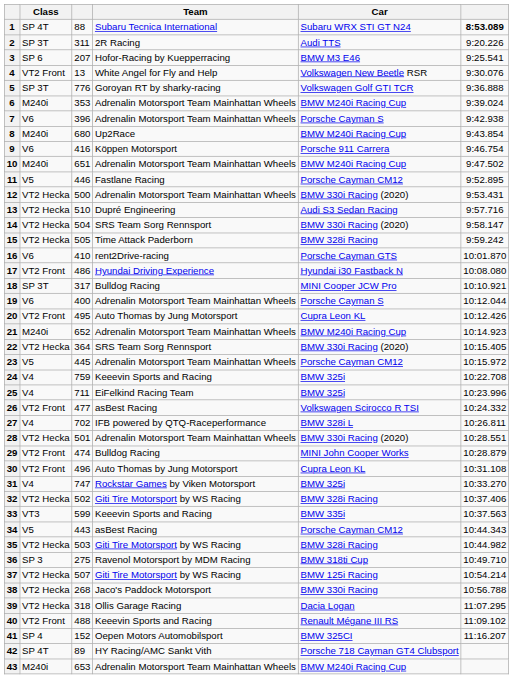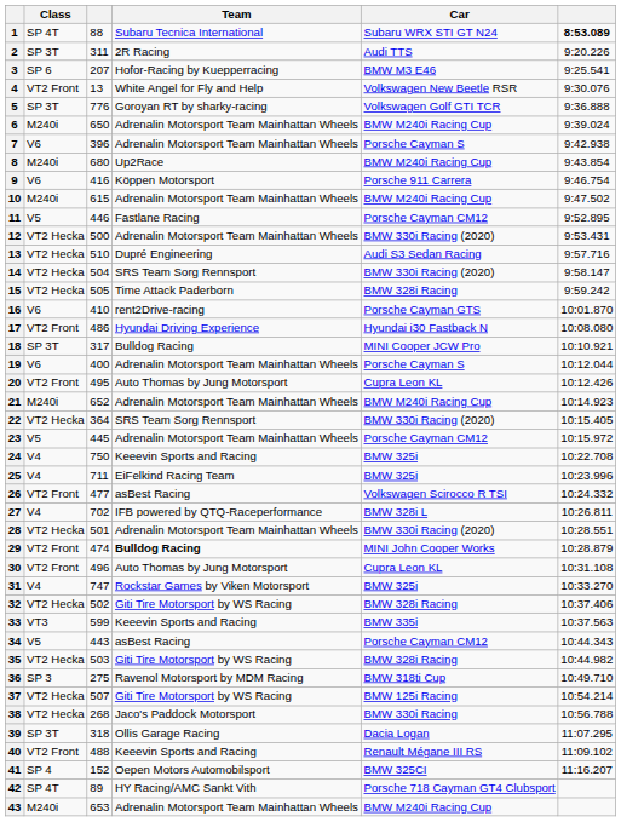6 | column 3: 353 -> 650
10 | column 3: 651 -> 615
24 | column 3: 759 -> 750
29 | Team: normal -> bold
39 | Class: VT2 Hecka -> SP 3T
